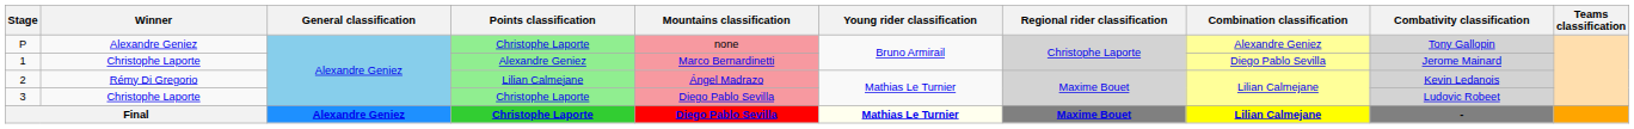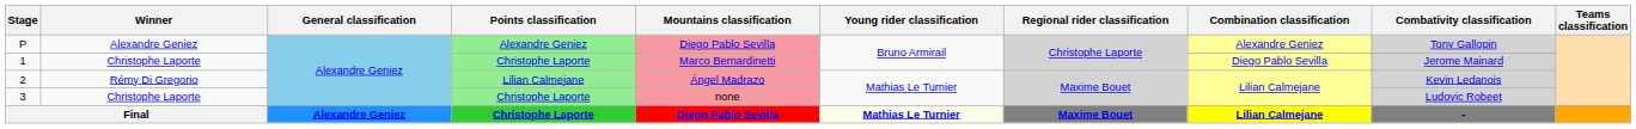P | Points classification: Christophe Laporte -> Alexandre Geniez
P | Mountains classification: none -> Diego Pablo Sevilla
1 | Points classification: Alexandre Geniez -> Christophe Laporte
3 | Mountains classification: Diego Pablo Sevilla -> none
